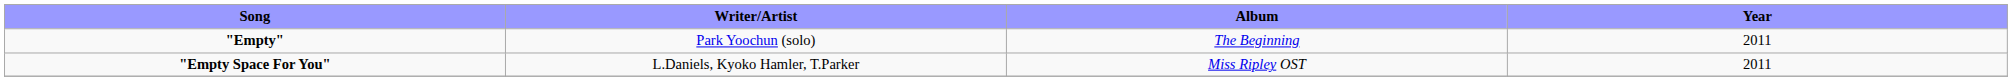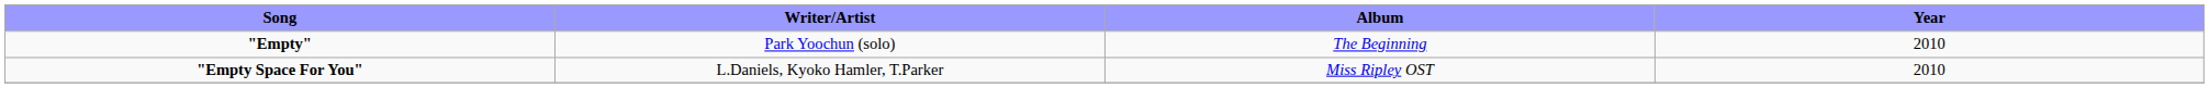"Empty" | Year: 2011 -> 2010
"Empty Space For You" | Year: 2011 -> 2010
